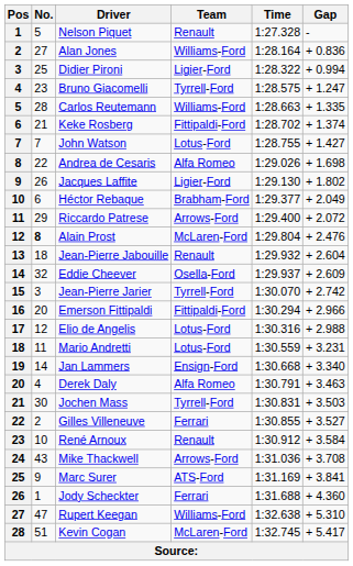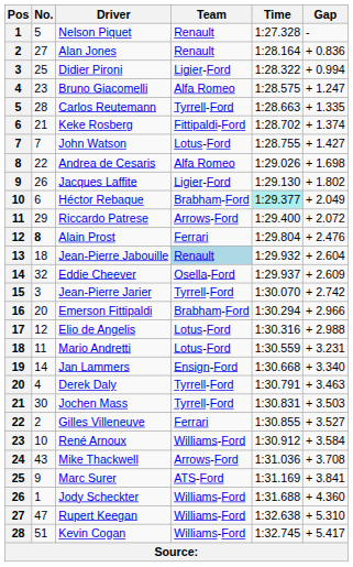Alan Jones | Team: Williams-Ford -> Renault
Bruno Giacomelli | Team: Tyrrell-Ford -> Alfa Romeo
Carlos Reutemann | Team: Williams-Ford -> Tyrrell-Ford
Héctor Rebaque | Time: no background -> paleturquoise background
Alain Prost | Team: McLaren-Ford -> Ferrari
Jean-Pierre Jabouille | Team: no background -> lightblue background
Emerson Fittipaldi | Team: Fittipaldi-Ford -> Brabham-Ford
Derek Daly | Team: Alfa Romeo -> Tyrrell-Ford
René Arnoux | Team: Renault -> Williams-Ford
Jody Scheckter | Team: Ferrari -> Williams-Ford
Kevin Cogan | Team: McLaren-Ford -> Williams-Ford
